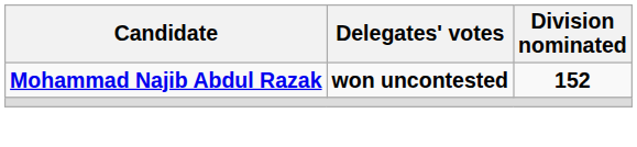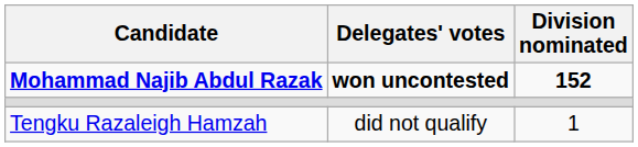+ row: Tengku Razaleigh Hamzah | did not qualify | 1
